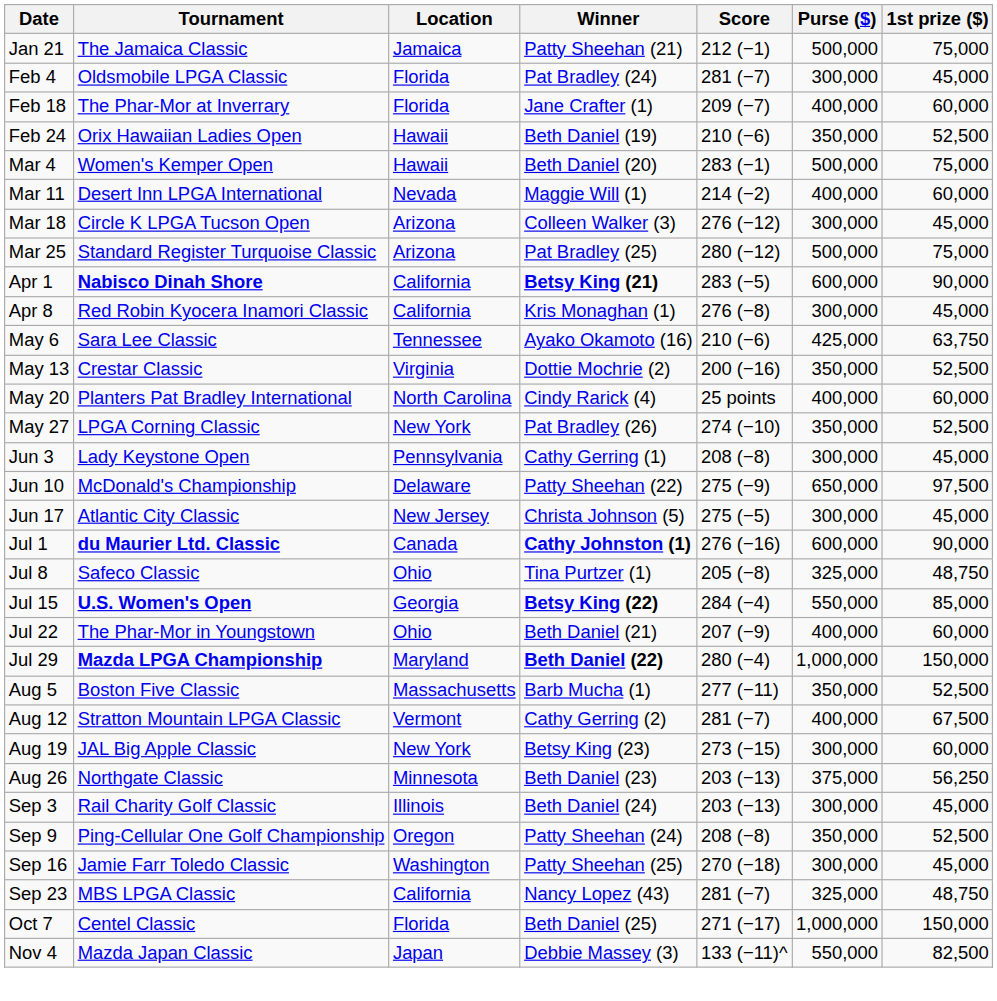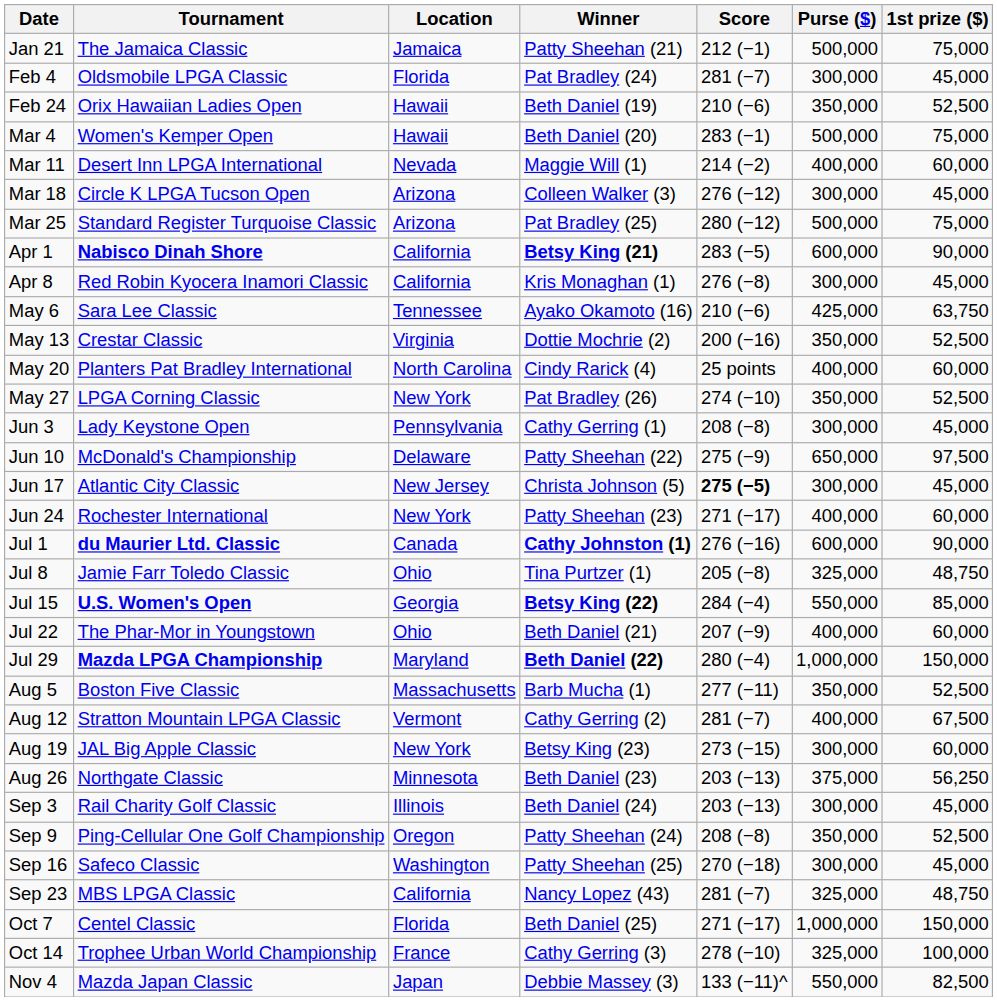- row: Feb 18 | The Phar-Mor at Inverrary | Florida | Jane Crafter (1) | 209 (−7) | 400,000 | 60,000
Jun 17 | Score: normal -> bold
+ row: Jun 24 | Rochester International | New York | Patty Sheehan (23) | 271 (−17) | 400,000 | 60,000
Jul 8 | Tournament: Safeco Classic -> Jamie Farr Toledo Classic
Sep 16 | Tournament: Jamie Farr Toledo Classic -> Safeco Classic
+ row: Oct 14 | Trophee Urban World Championship | France | Cathy Gerring (3) | 278 (−10) | 325,000 | 100,000
